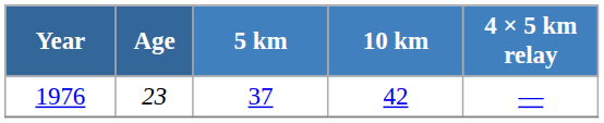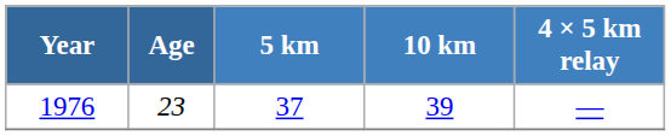1976 | 10 km: 42 -> 39
